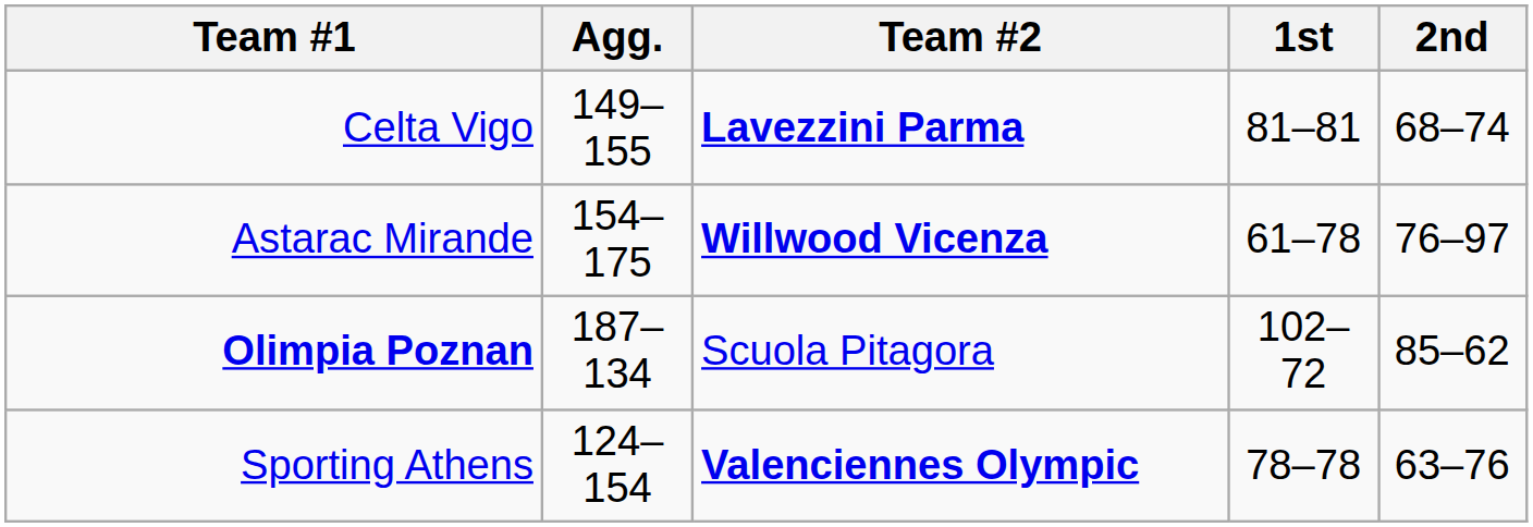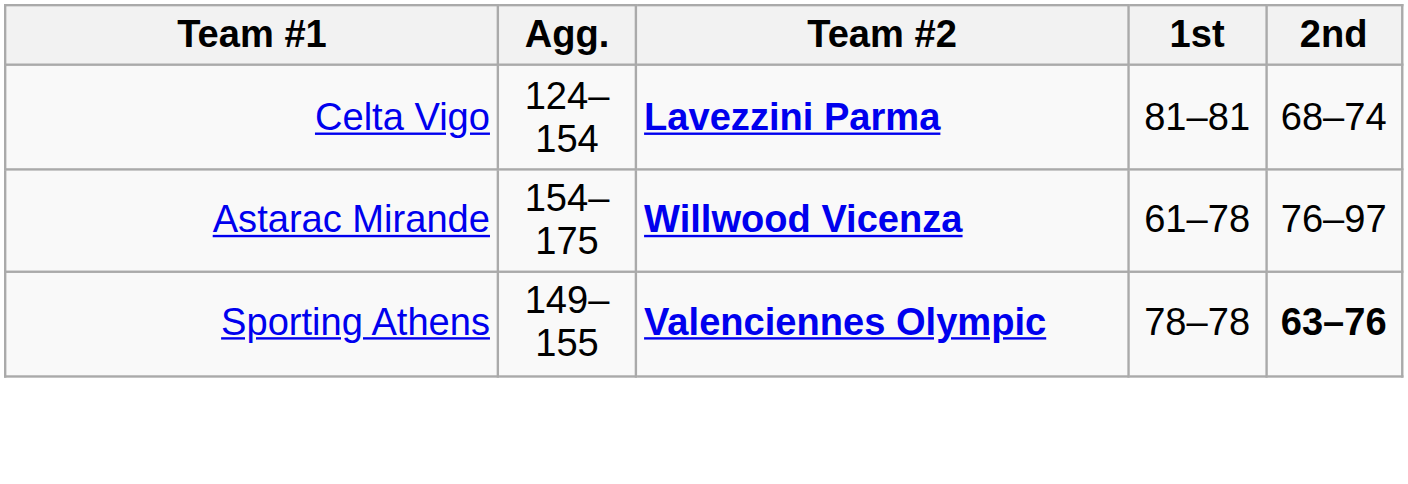Celta Vigo | Agg.: 149–155 -> 124–154
- row: Olimpia Poznan | 187–134 | Scuola Pitagora | 102–72 | 85–62
Sporting Athens | Agg.: 124–154 -> 149–155
Sporting Athens | 2nd: normal -> bold
